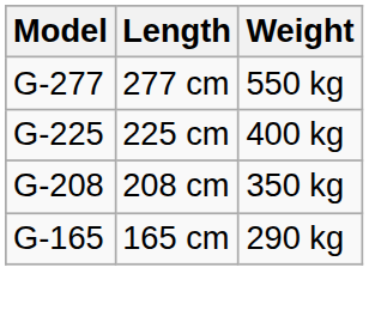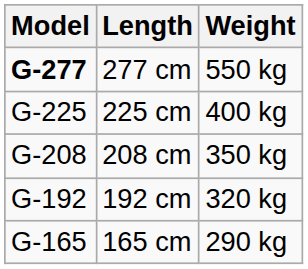277 cm | Model: normal -> bold
+ row: G-192 | 192 cm | 320 kg
